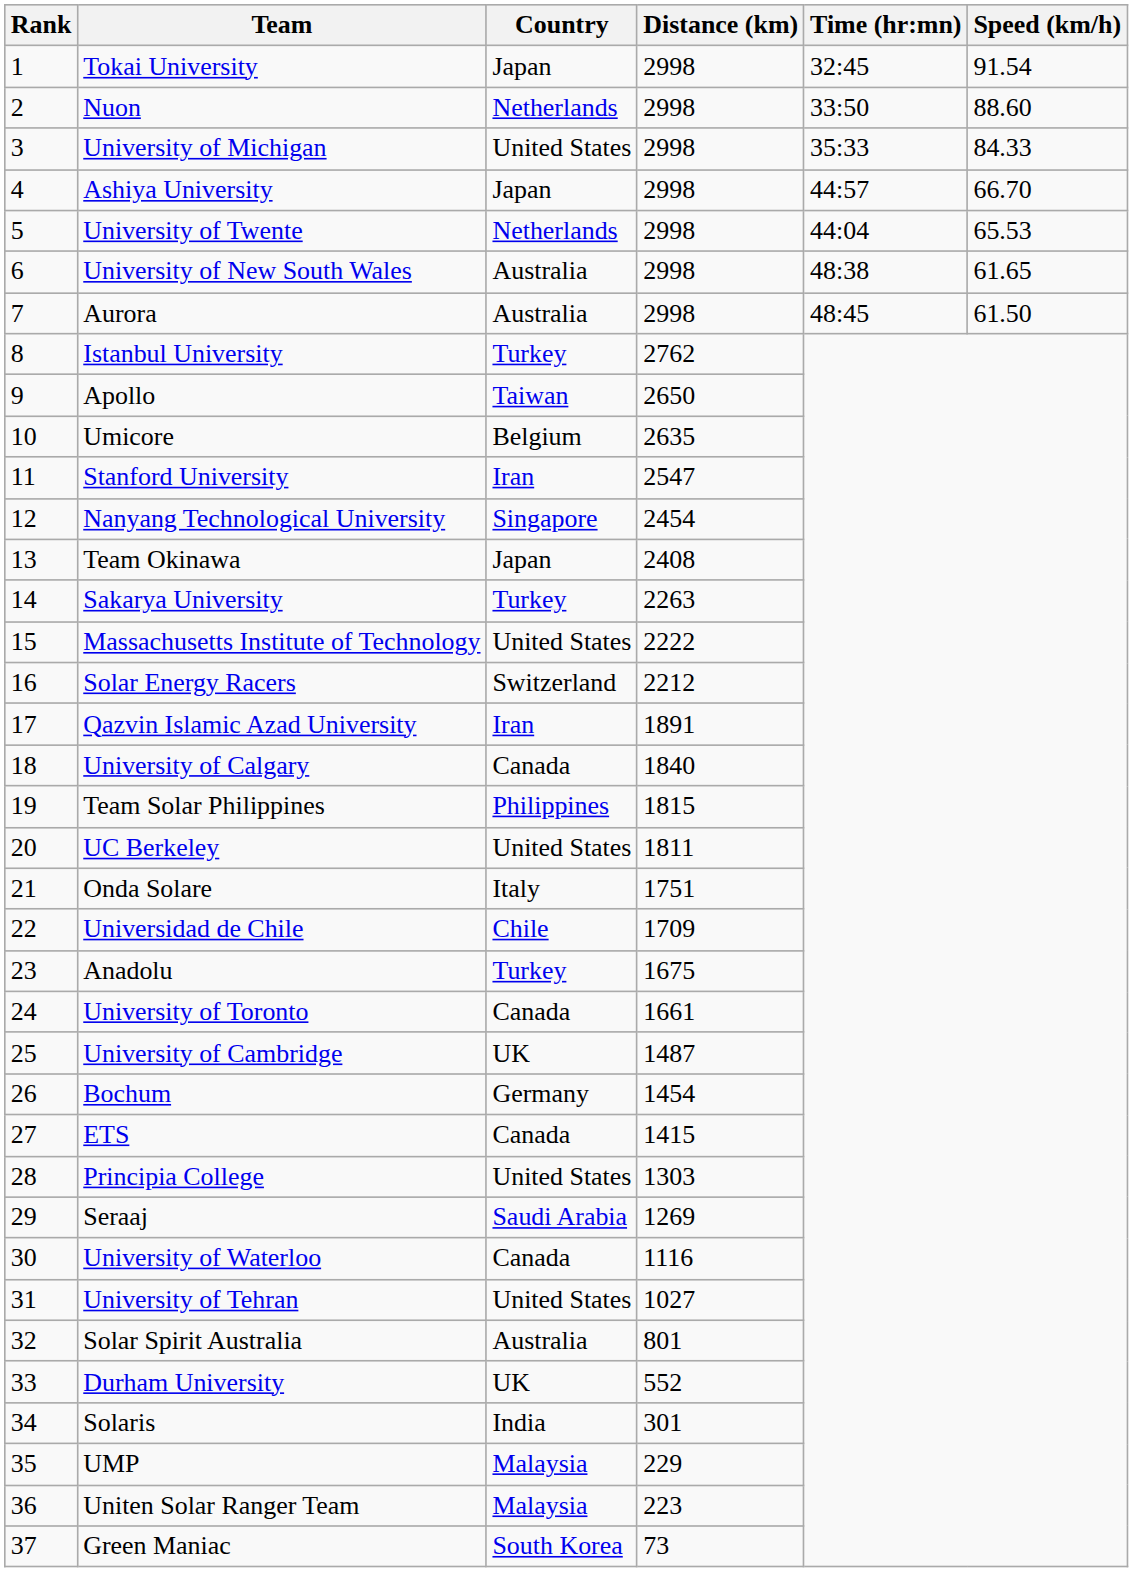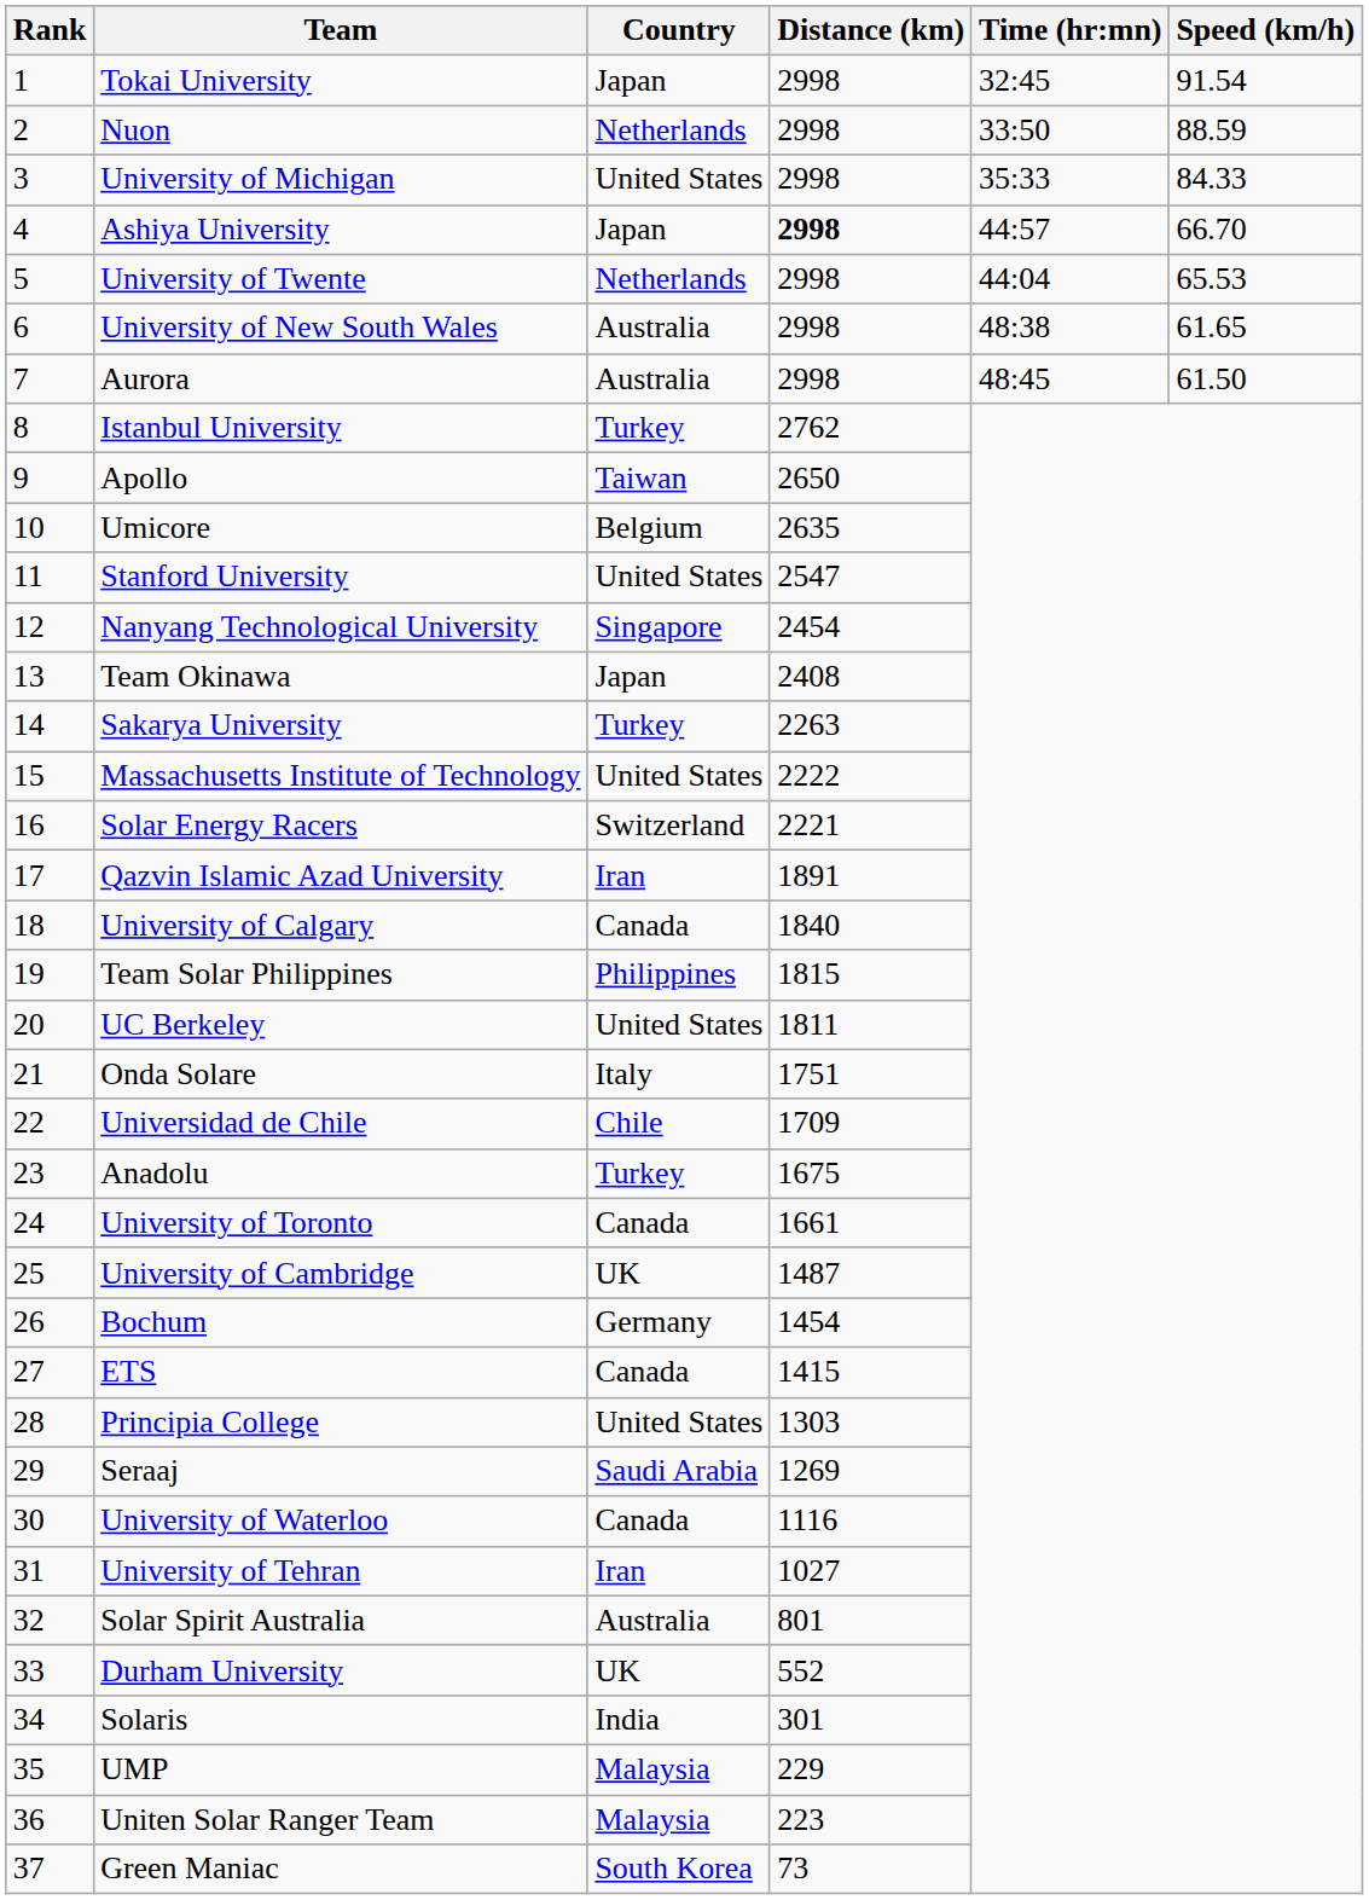Nuon | Speed (km/h): 88.60 -> 88.59
Ashiya University | Distance (km): normal -> bold
Stanford University | Country: Iran -> United States
Solar Energy Racers | Distance (km): 2212 -> 2221
University of Tehran | Country: United States -> Iran
